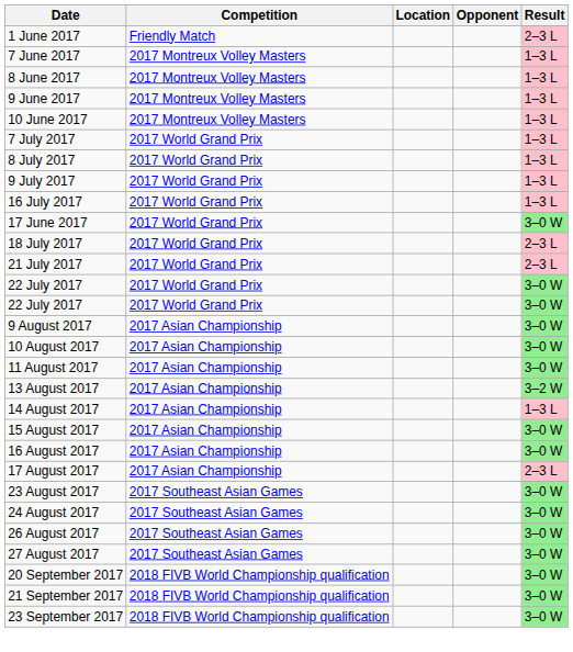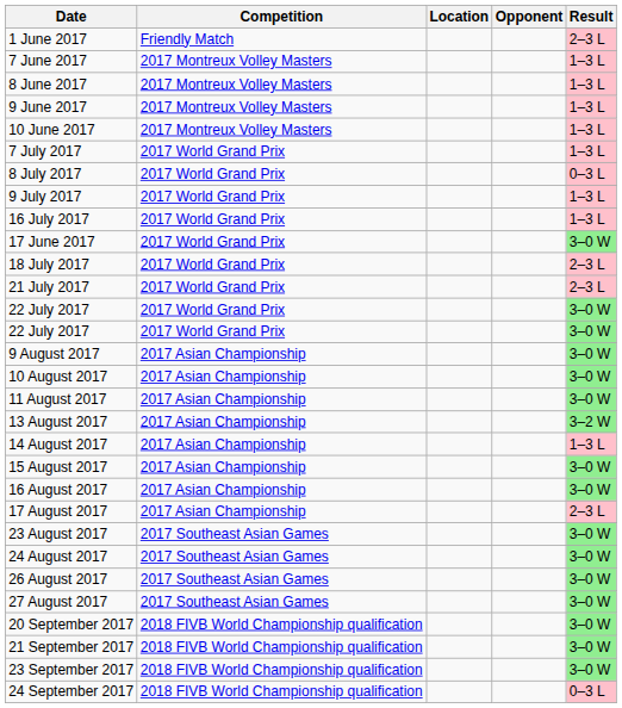8 July 2017 | Result: 1–3 L -> 0–3 L
+ row: 24 September 2017 | 2018 FIVB World Championship qualification | 0–3 L
